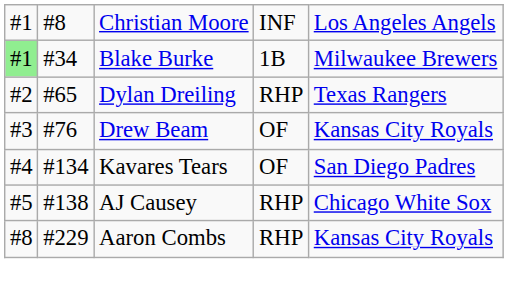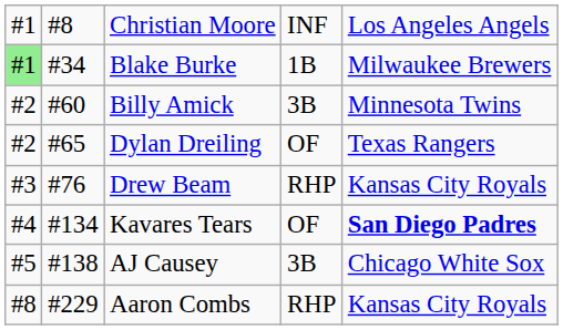+ row: #2 | #60 | Billy Amick | 3B | Minnesota Twins
Dylan Dreiling | column 4: RHP -> OF
Drew Beam | column 4: OF -> RHP
Kavares Tears | column 5: normal -> bold
AJ Causey | column 4: RHP -> 3B
